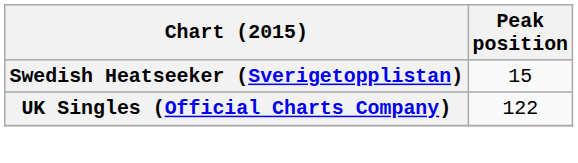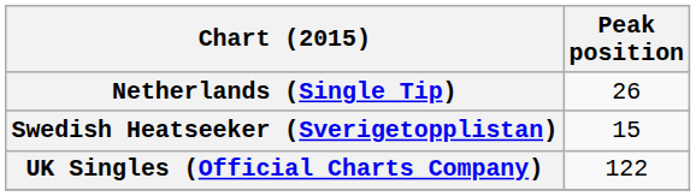+ row: Netherlands (Single Tip) | 26
